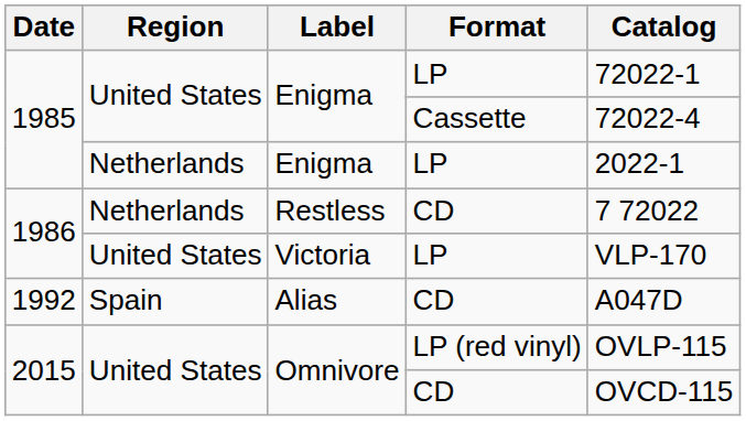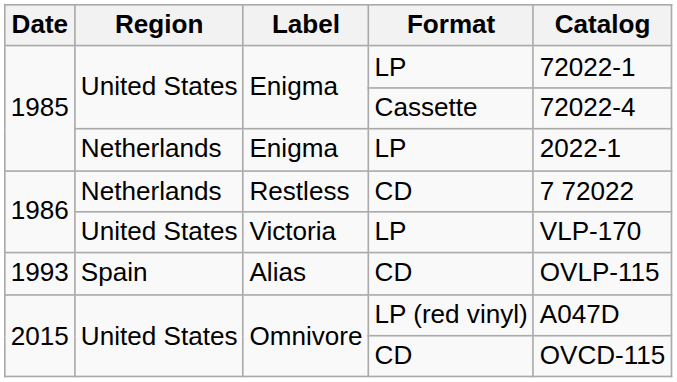Alias | Date: 1992 -> 1993
Alias | Catalog: A047D -> OVLP-115
Omnivore / LP (red vinyl) | Catalog: OVLP-115 -> A047D
